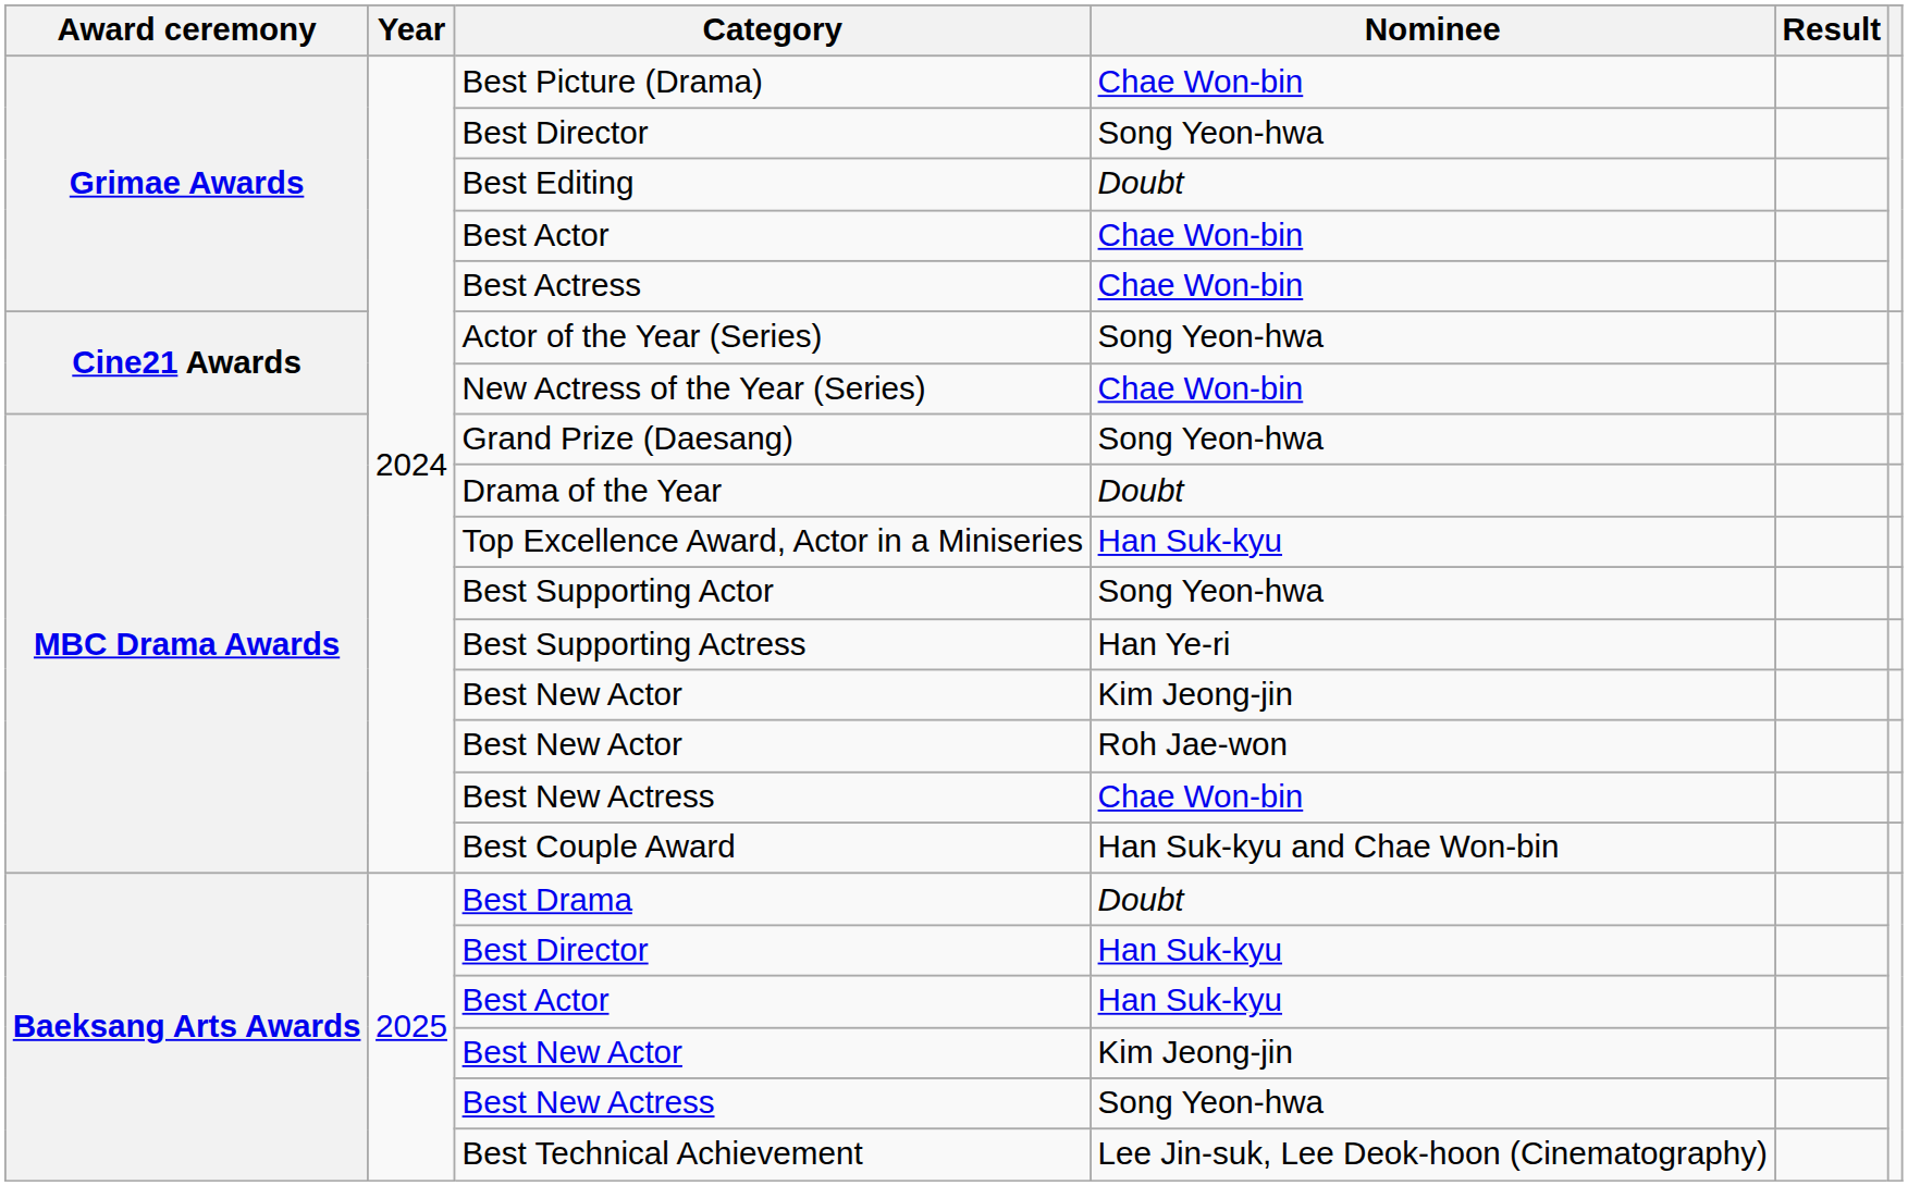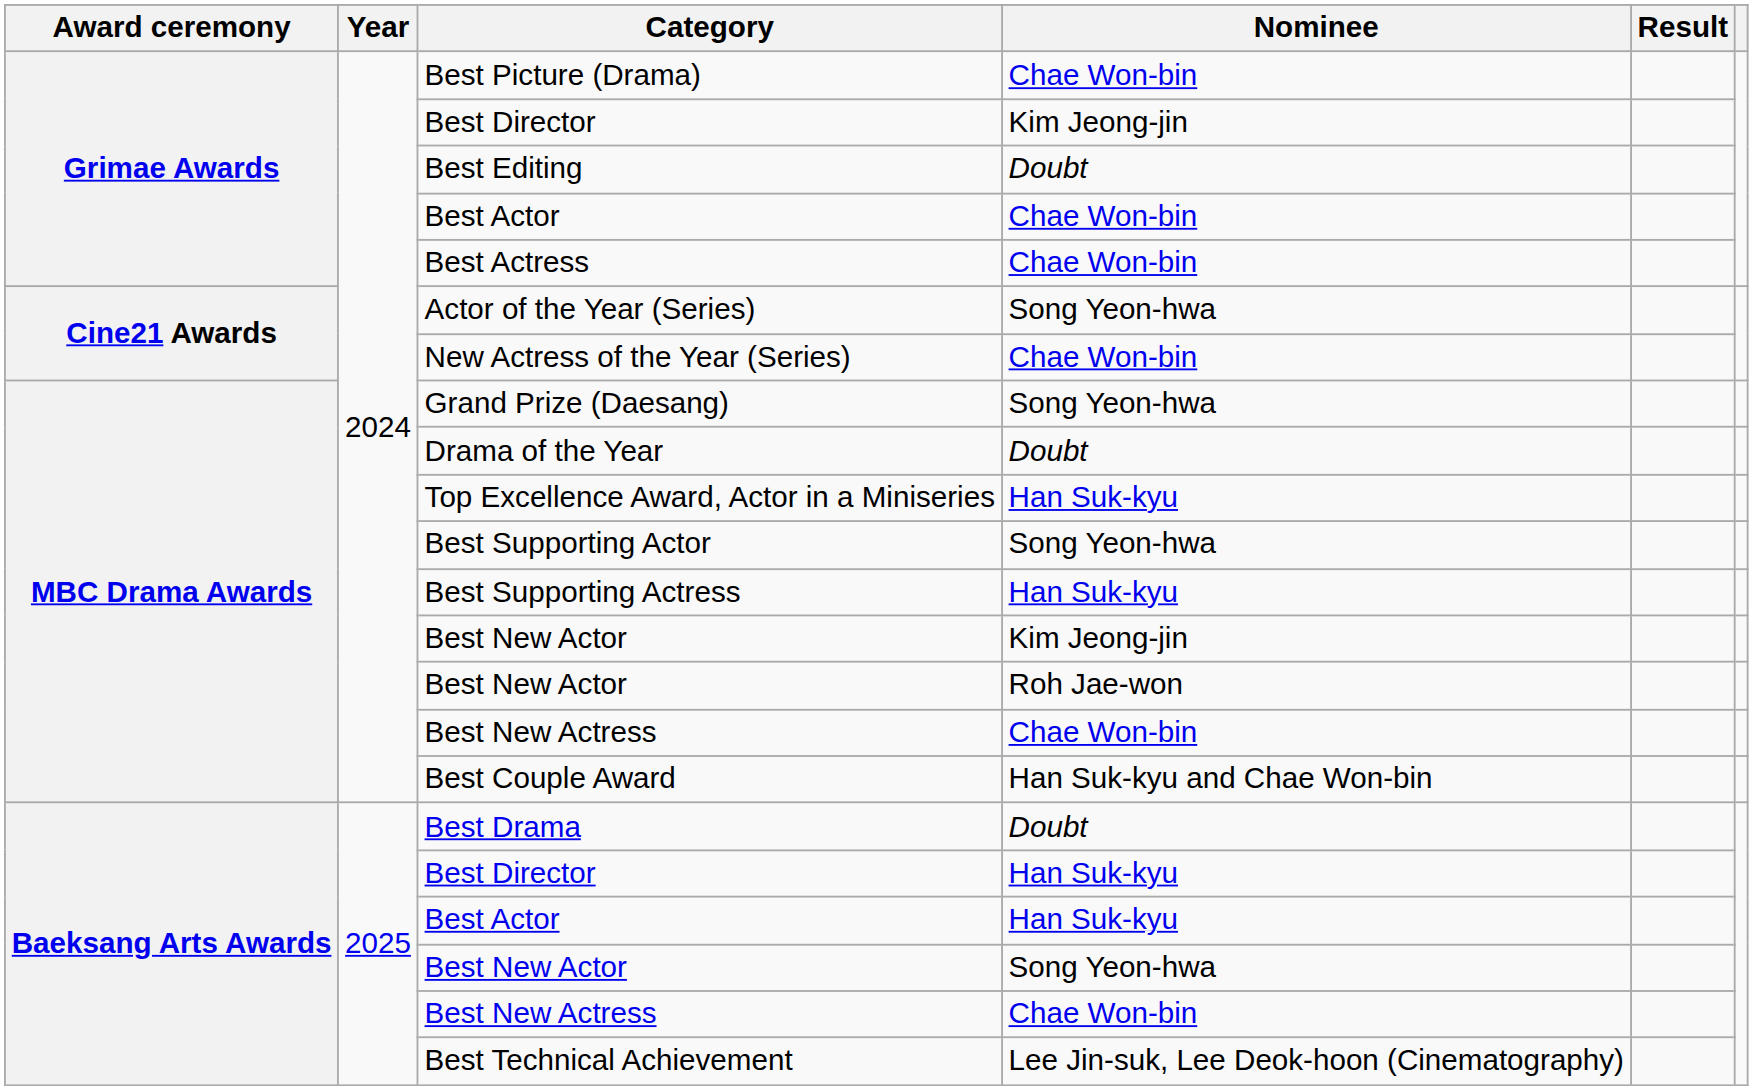Grimae Awards / Best Director | Nominee: Song Yeon-hwa -> Kim Jeong-jin
Best Supporting Actress | Nominee: Han Ye-ri -> Han Suk-kyu
Baeksang Arts Awards / Best New Actor | Nominee: Kim Jeong-jin -> Song Yeon-hwa
Baeksang Arts Awards / Best New Actress | Nominee: Song Yeon-hwa -> Chae Won-bin
